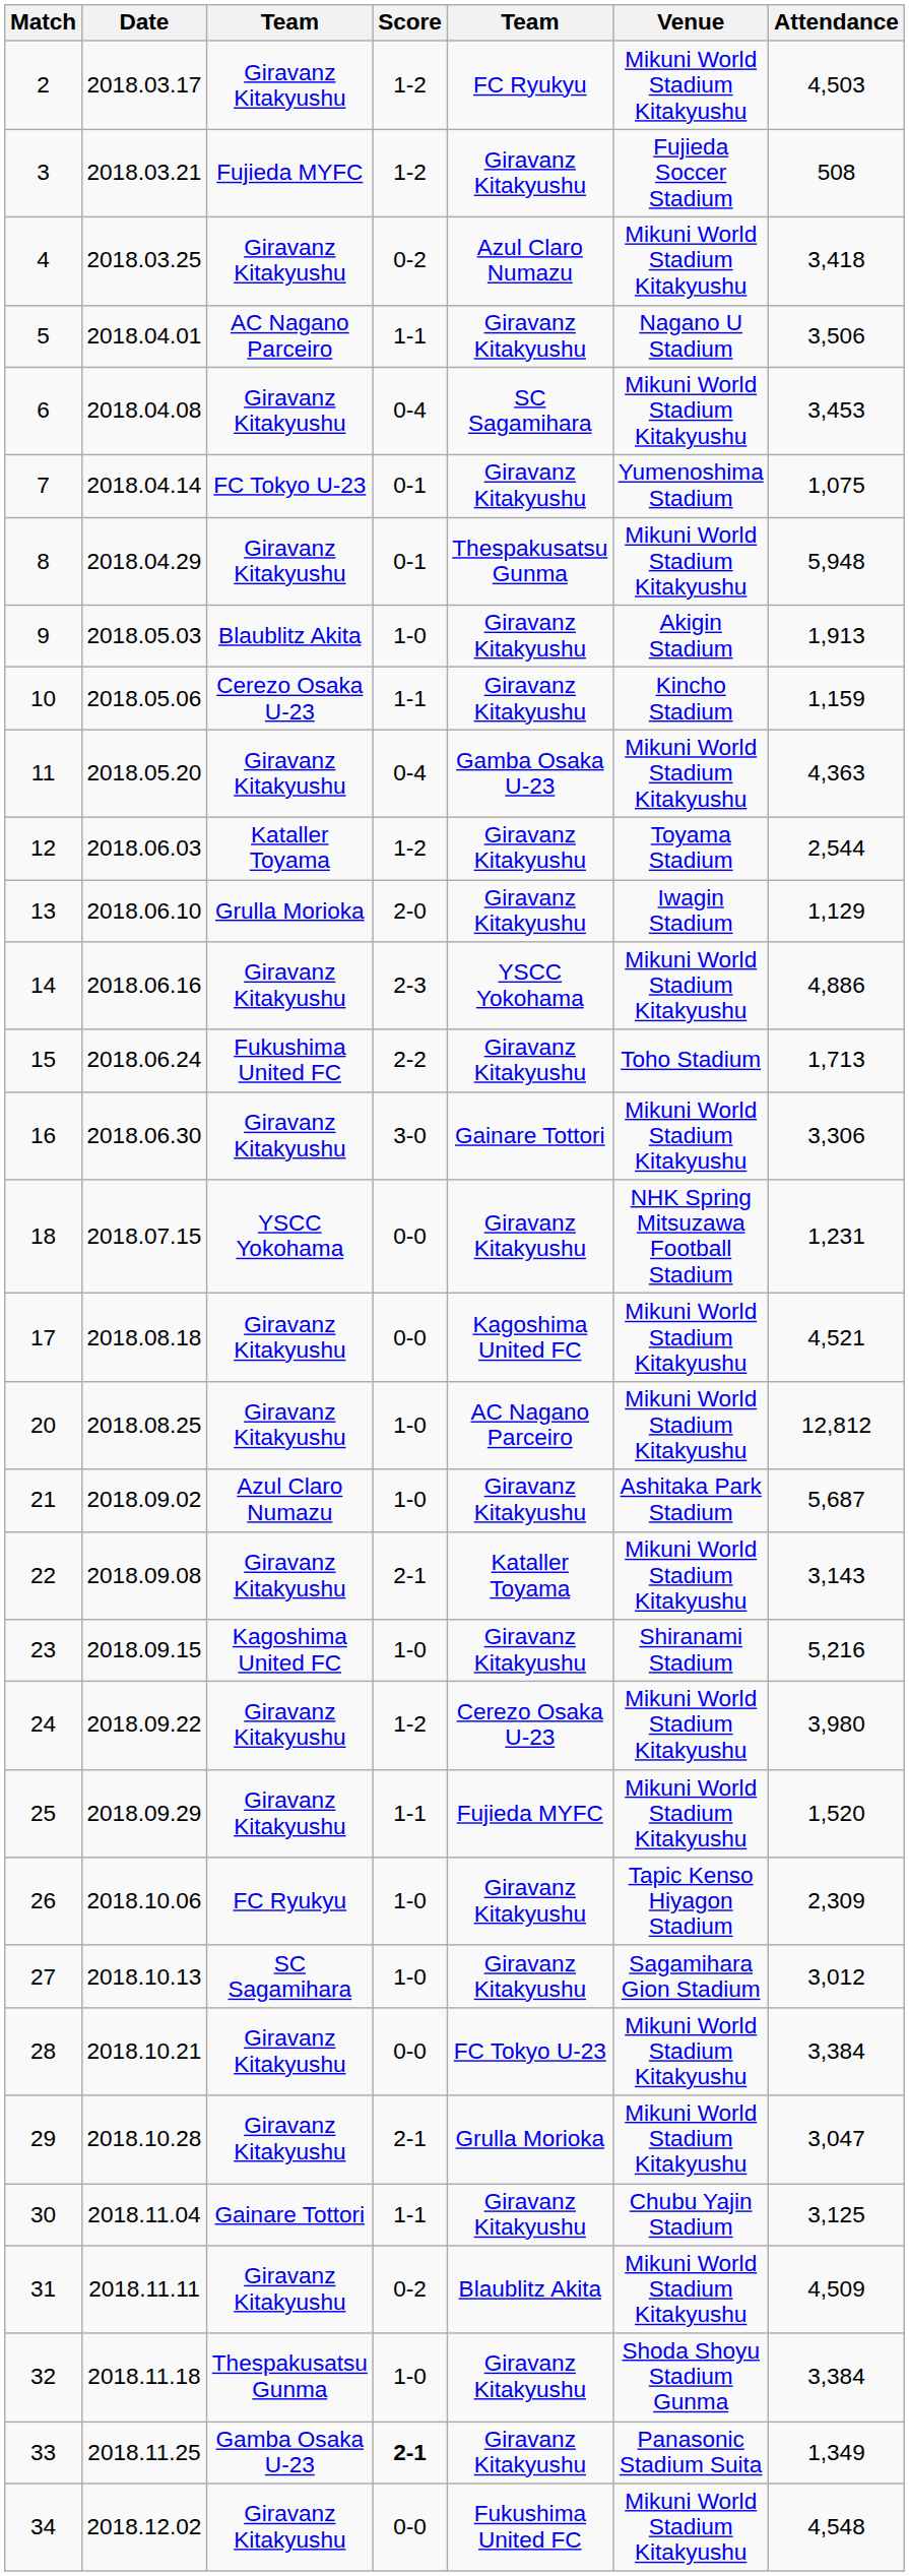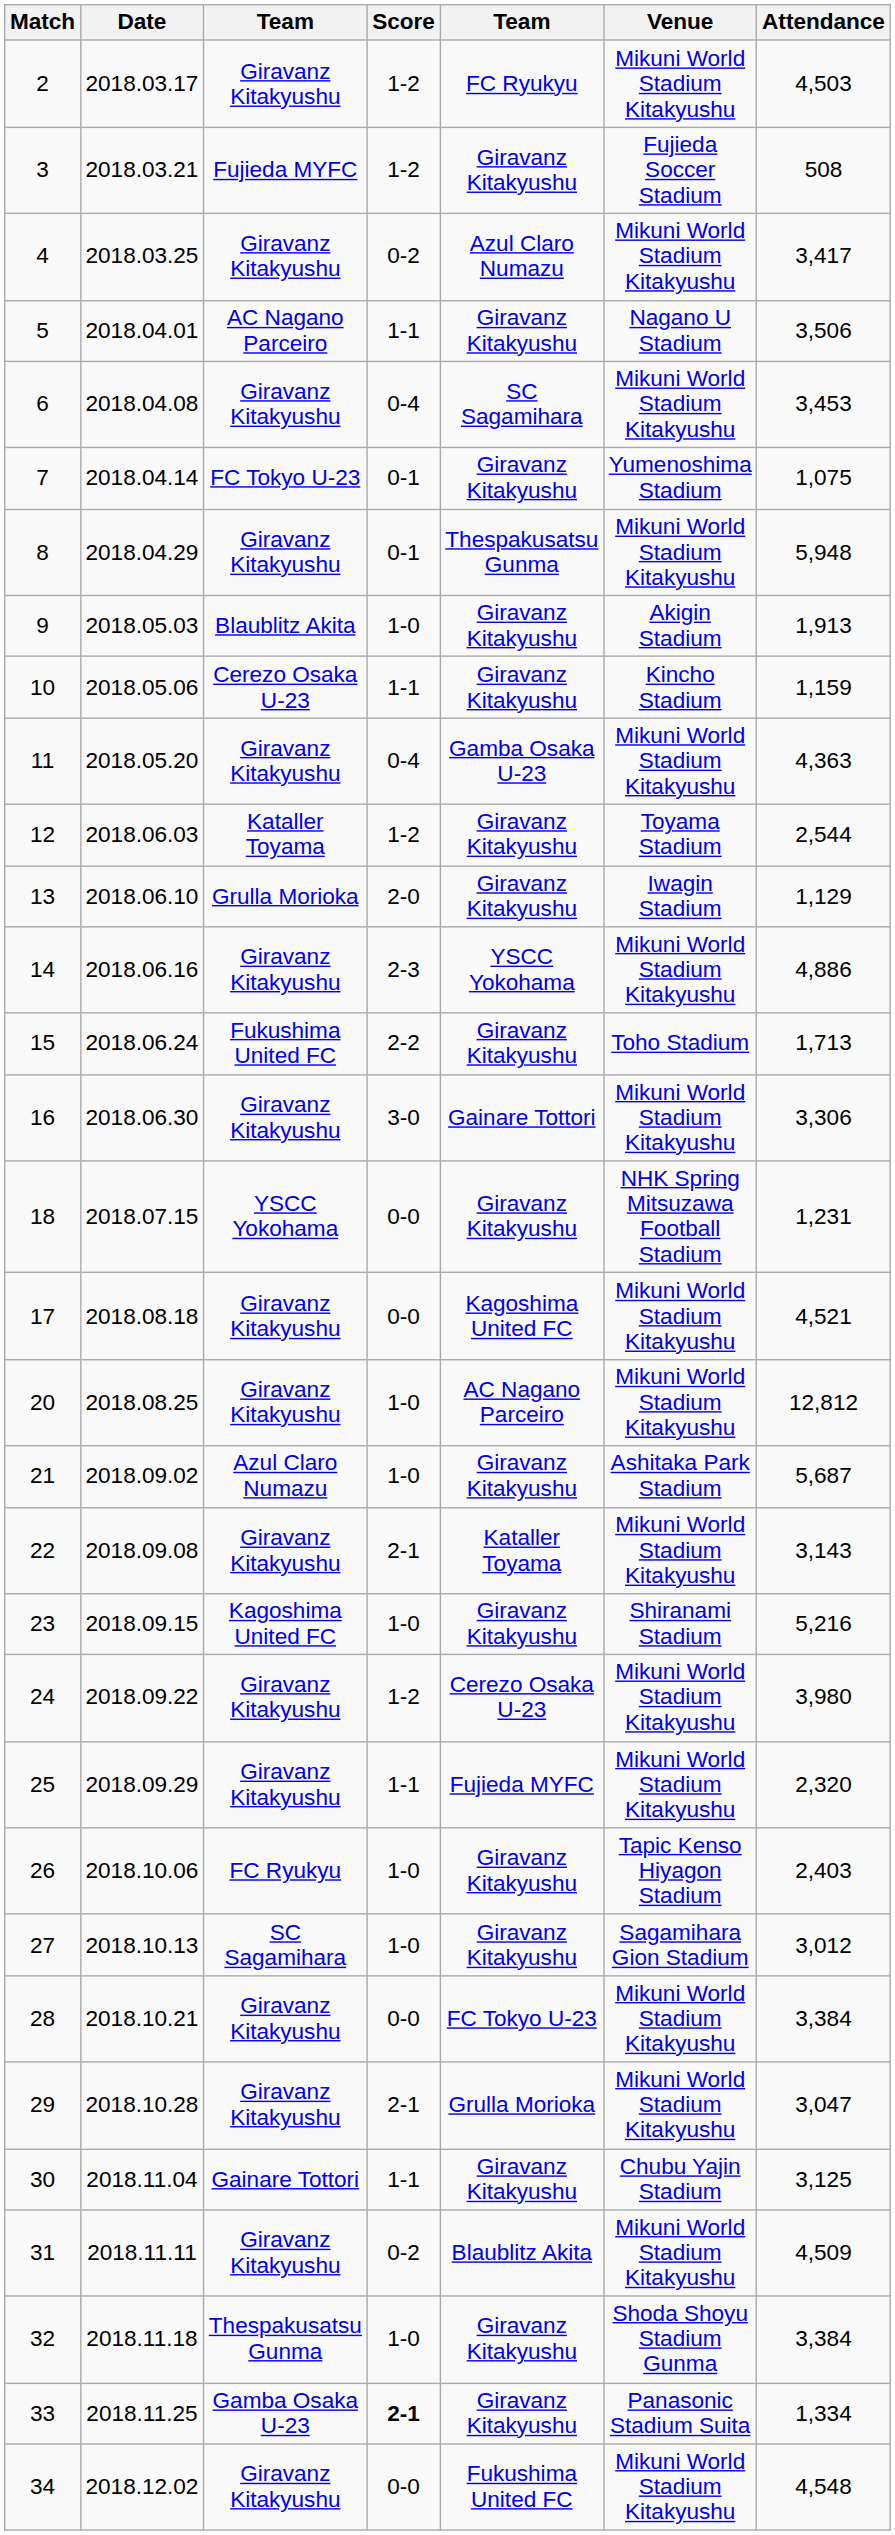4 | Attendance: 3,418 -> 3,417
25 | Attendance: 1,520 -> 2,320
26 | Attendance: 2,309 -> 2,403
33 | Attendance: 1,349 -> 1,334
